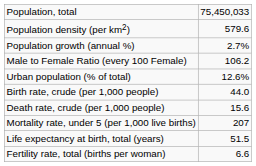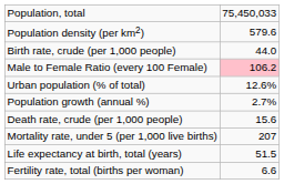rows swapped: Population growth (annual %) <-> Birth rate, crude (per 1,000 people)
Male to Female Ratio (every 100 Female) | column 2: no background -> pink background
